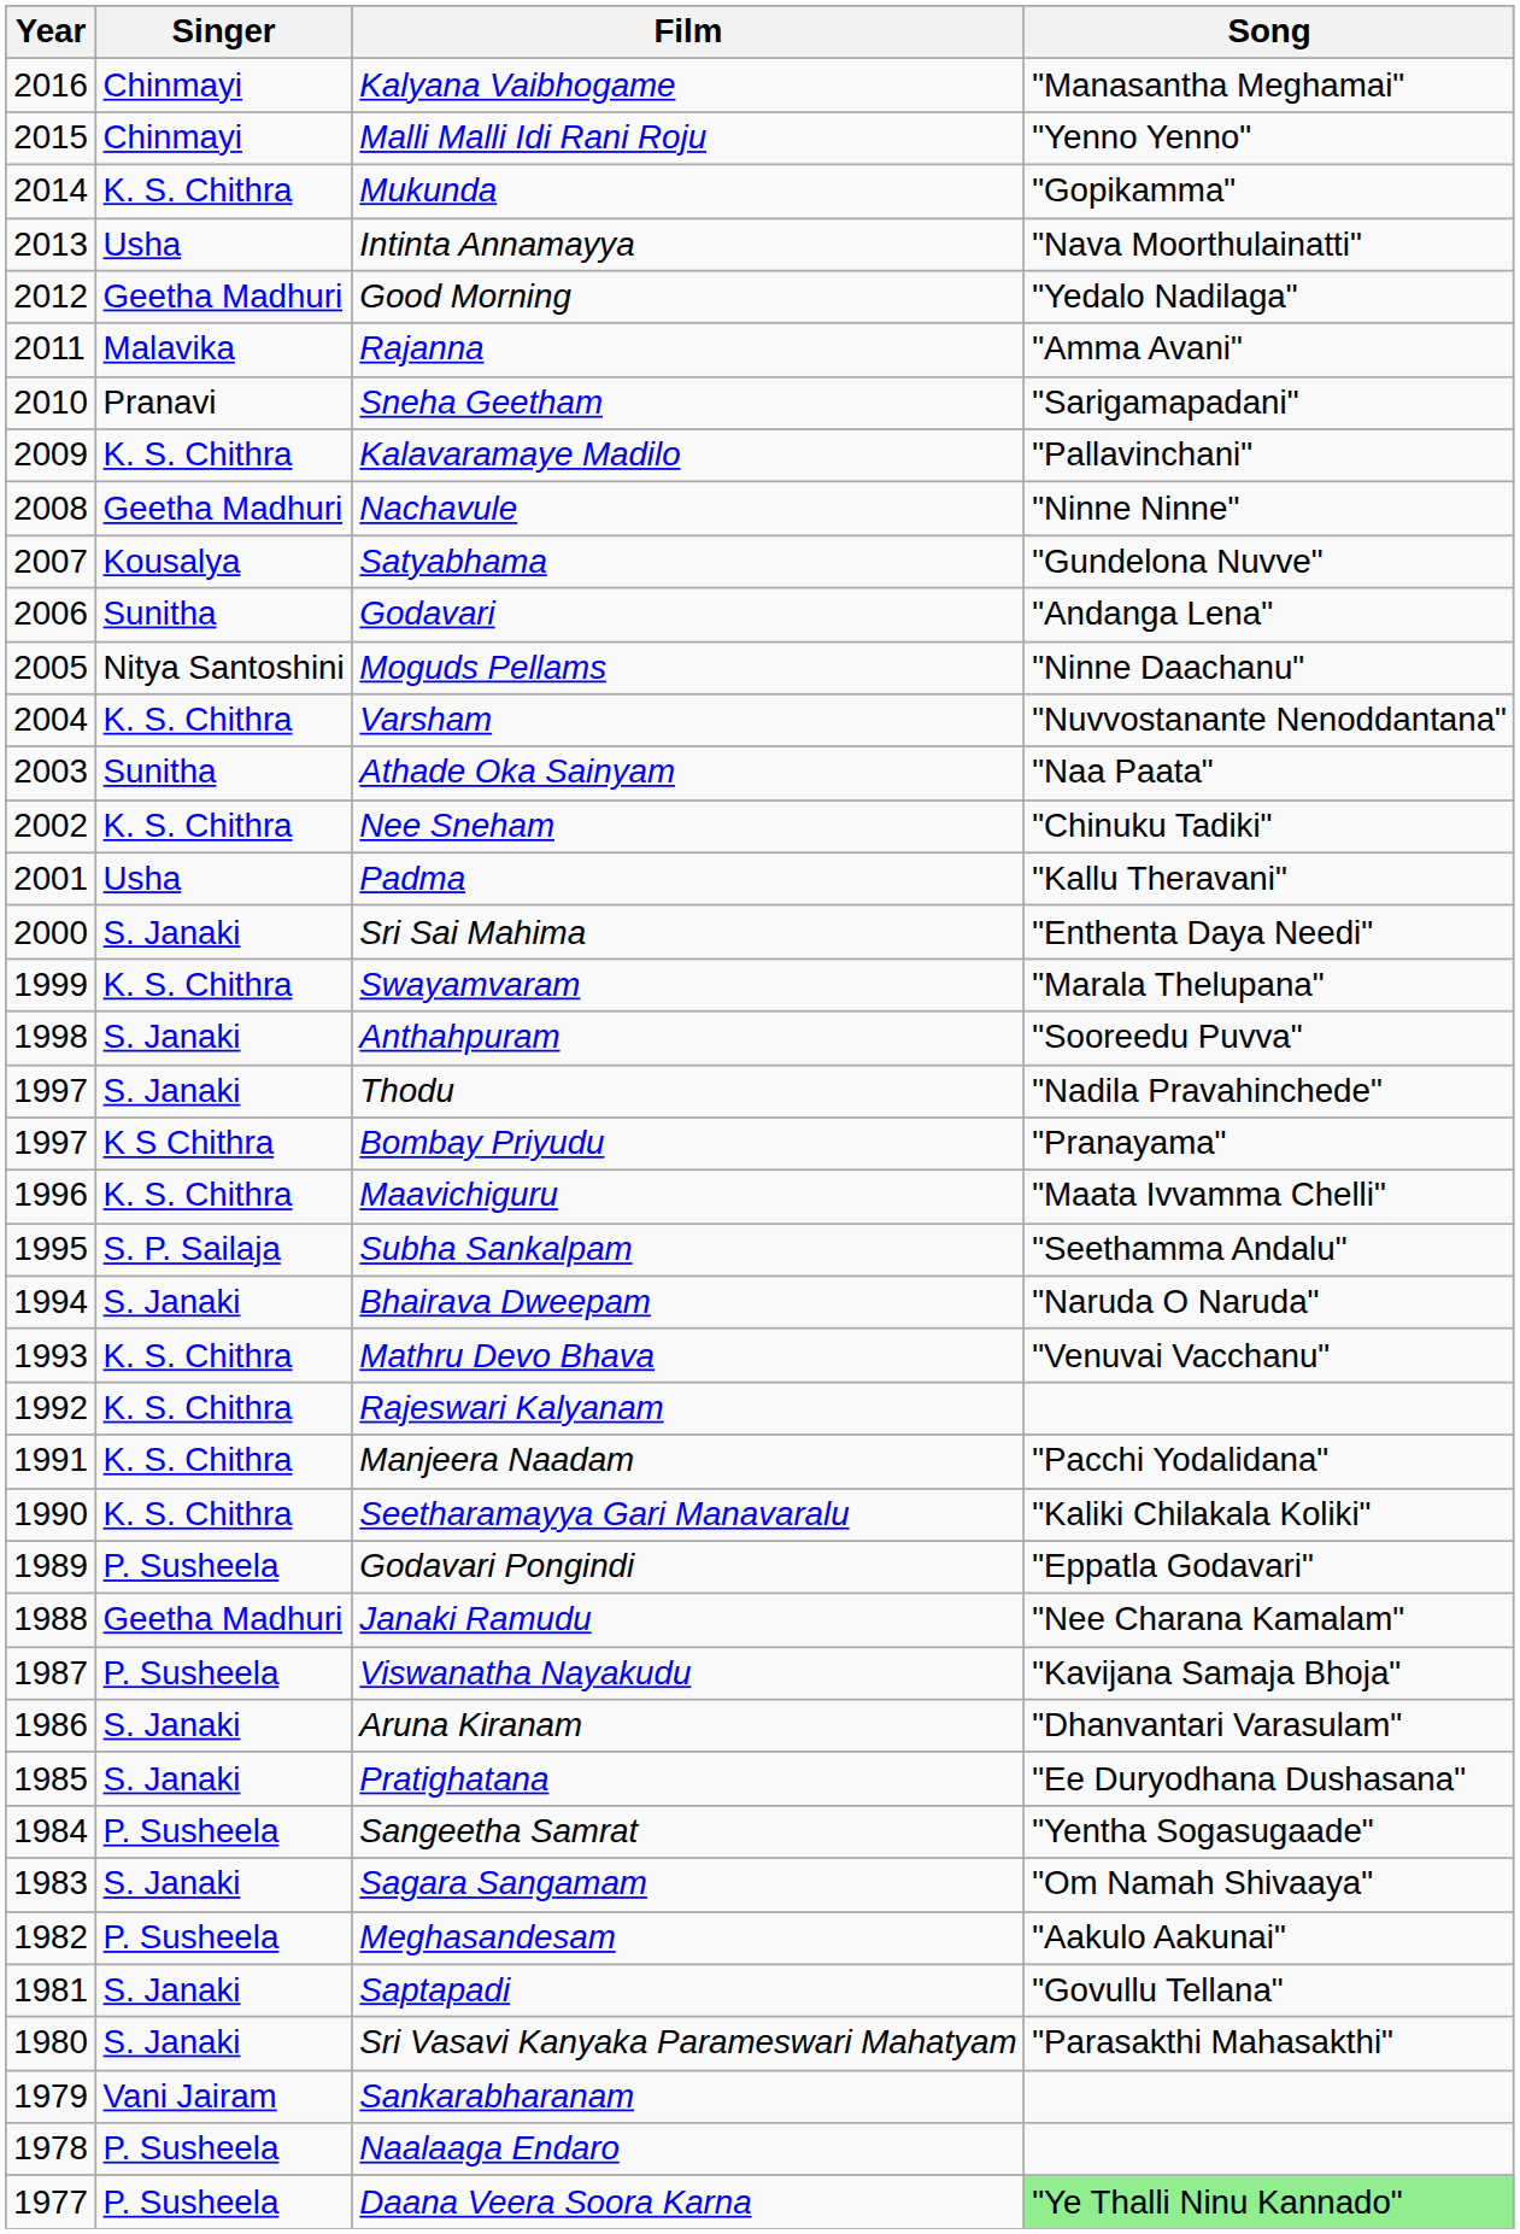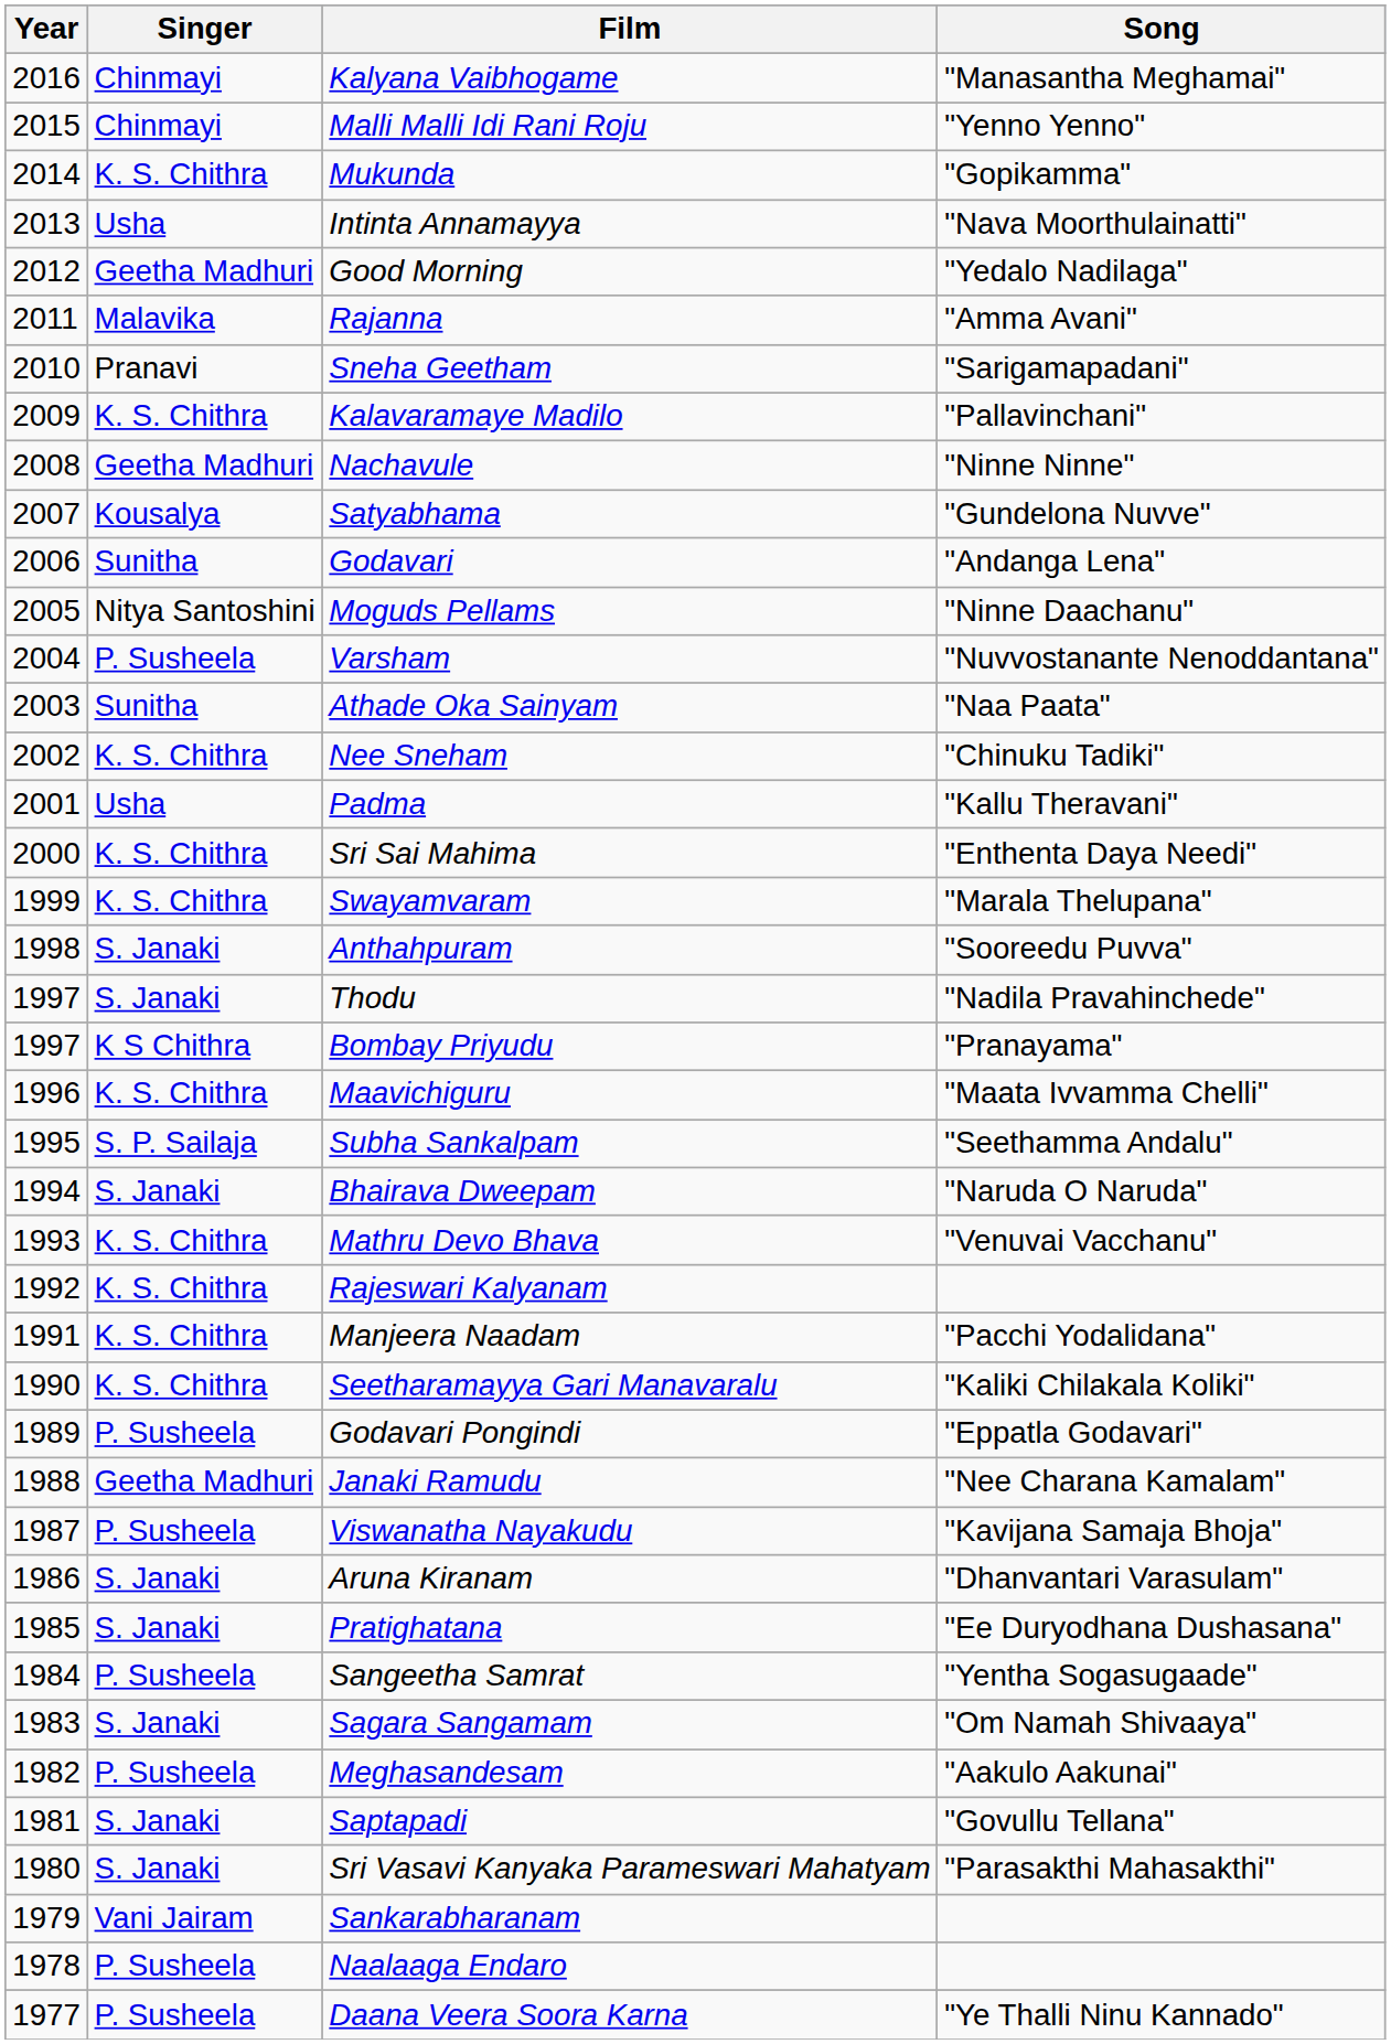Varsham | Singer: K. S. Chithra -> P. Susheela
Sri Sai Mahima | Singer: S. Janaki -> K. S. Chithra
Daana Veera Soora Karna | Song: lightgreen background -> no background
